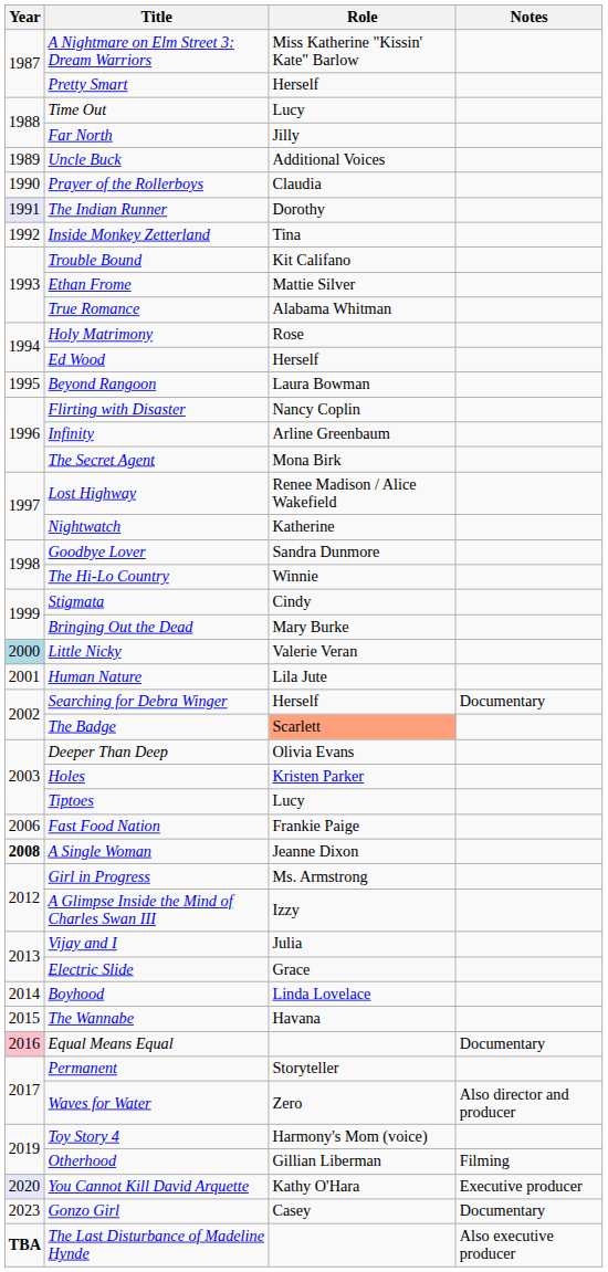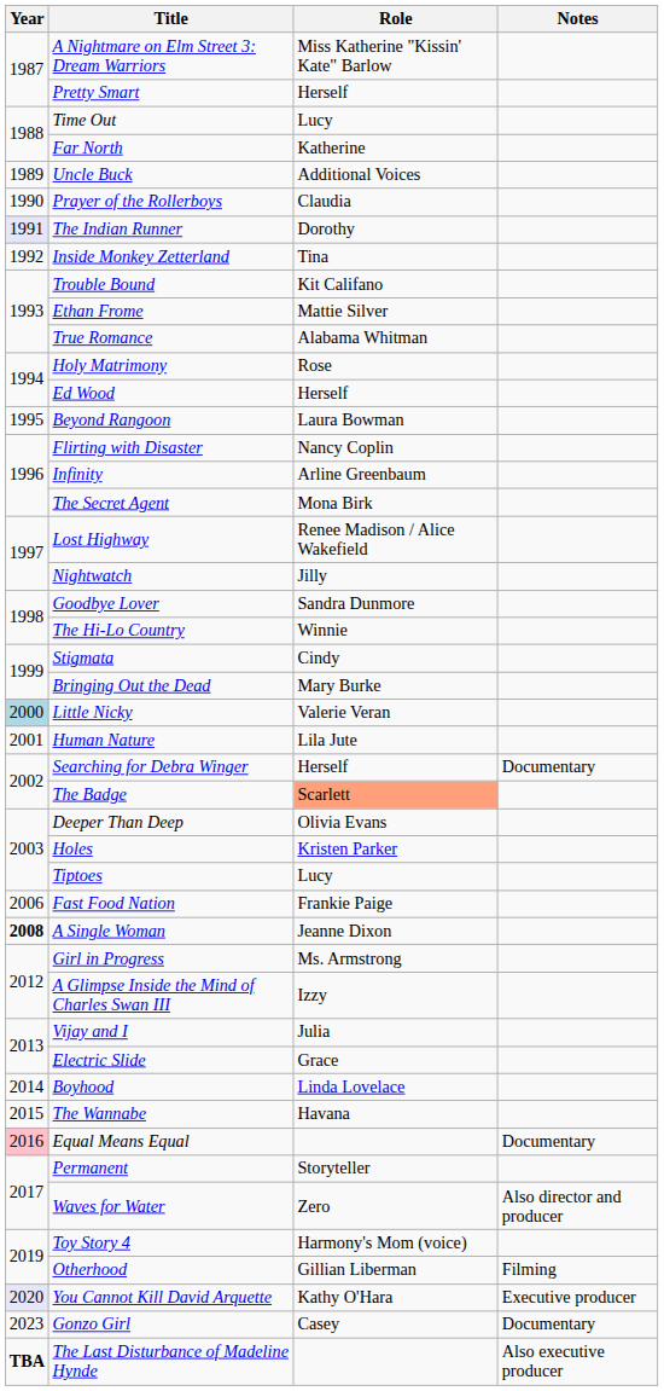Far North | Role: Jilly -> Katherine
Nightwatch | Role: Katherine -> Jilly
